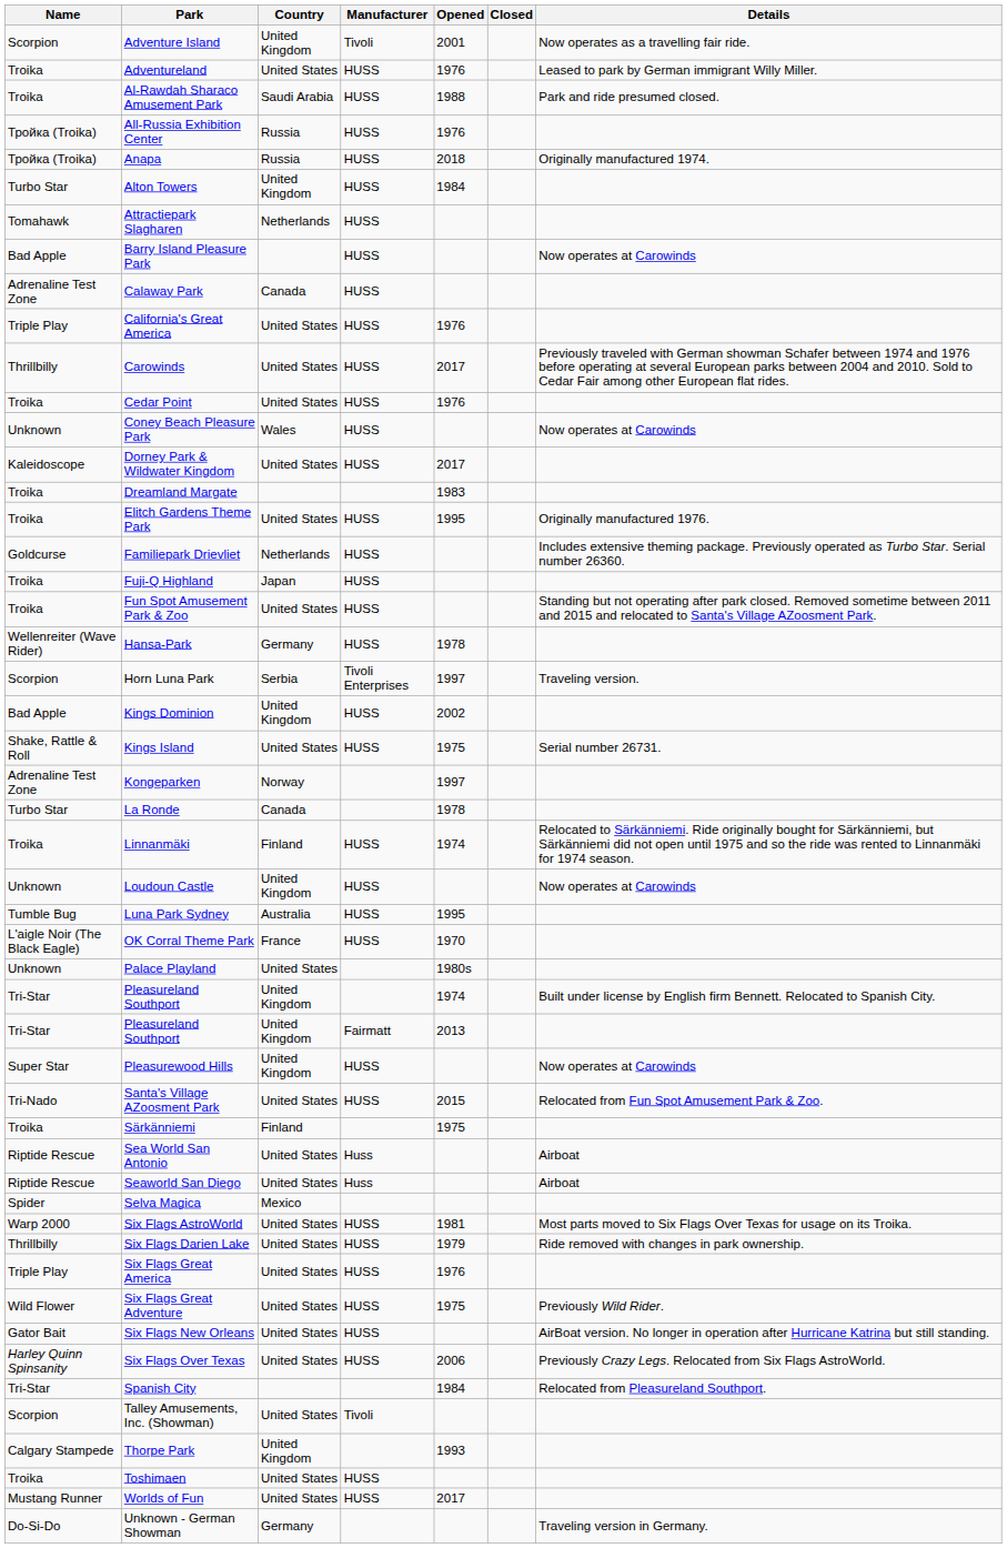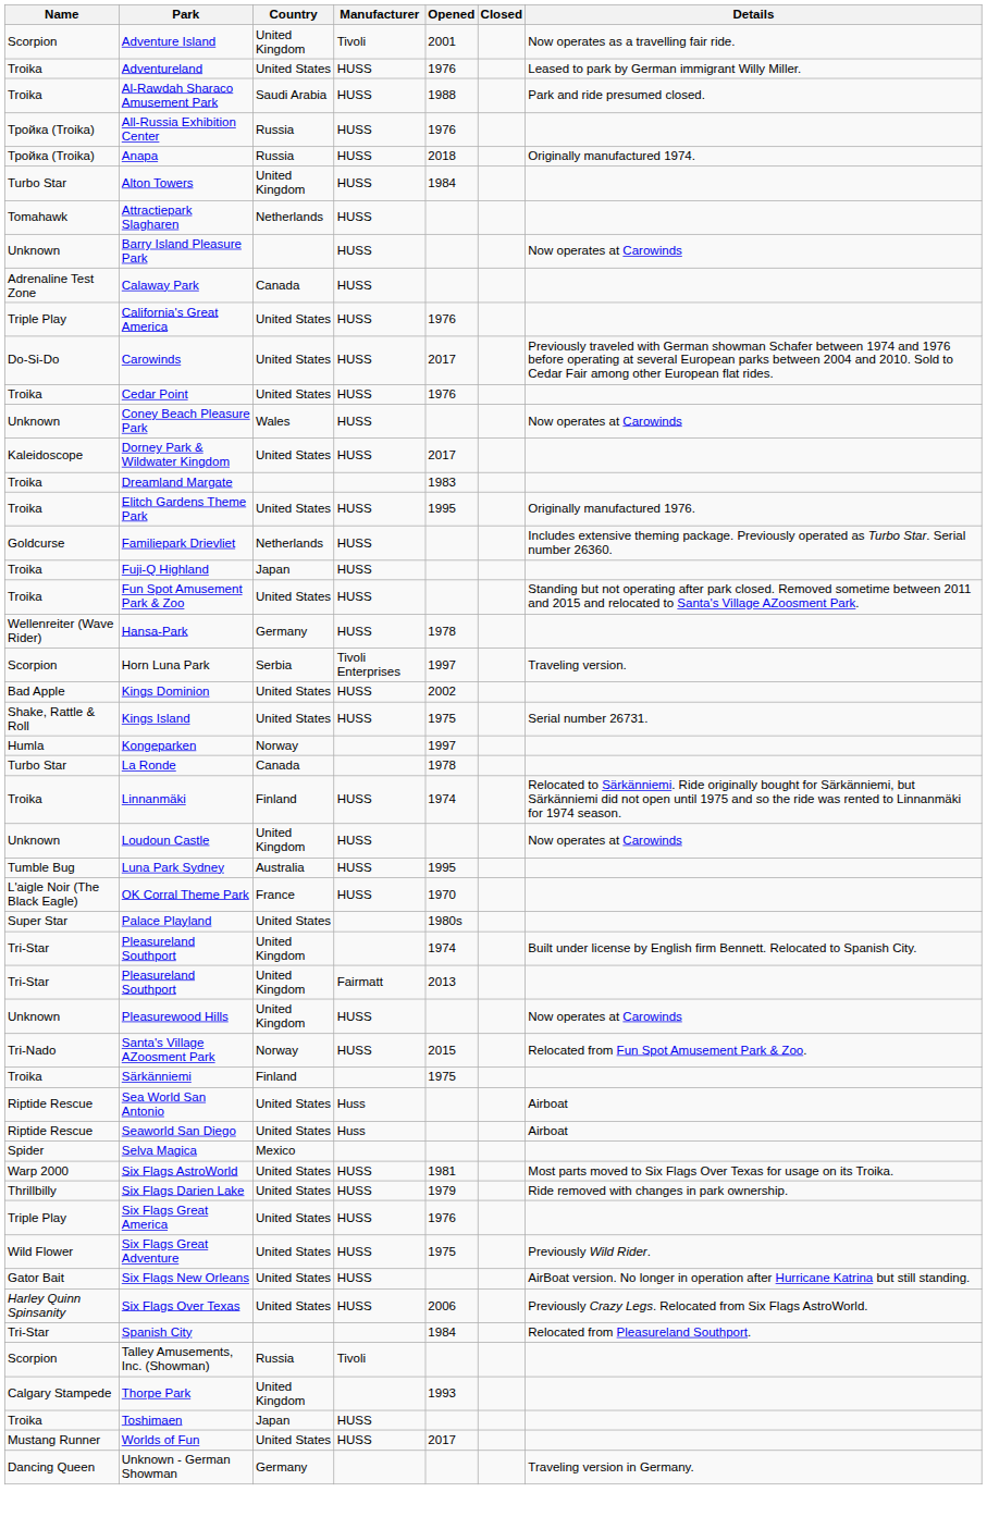Barry Island Pleasure Park | Name: Bad Apple -> Unknown
Carowinds | Name: Thrillbilly -> Do-Si-Do
Kings Dominion | Country: United Kingdom -> United States
Kongeparken | Name: Adrenaline Test Zone -> Humla
Palace Playland | Name: Unknown -> Super Star
Pleasurewood Hills | Name: Super Star -> Unknown
Santa's Village AZoosment Park | Country: United States -> Norway
Talley Amusements, Inc. (Showman) | Country: United States -> Russia
Toshimaen | Country: United States -> Japan
Unknown - German Showman | Name: Do-Si-Do -> Dancing Queen
